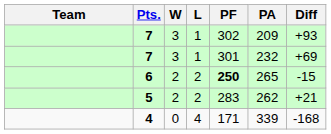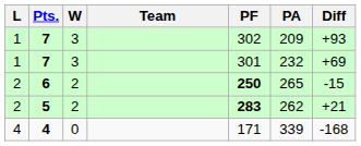columns swapped: Team <-> L
5 | PF: normal -> bold
